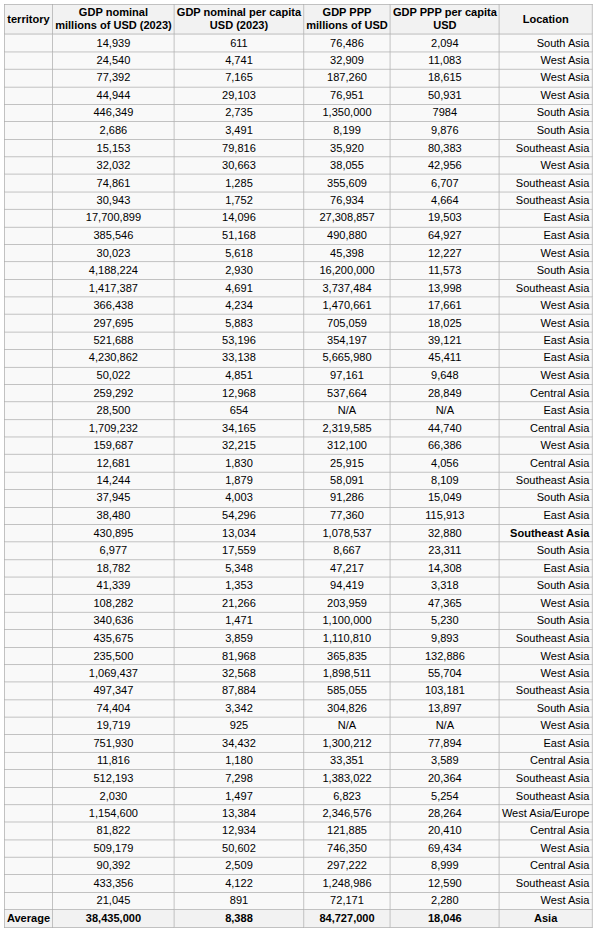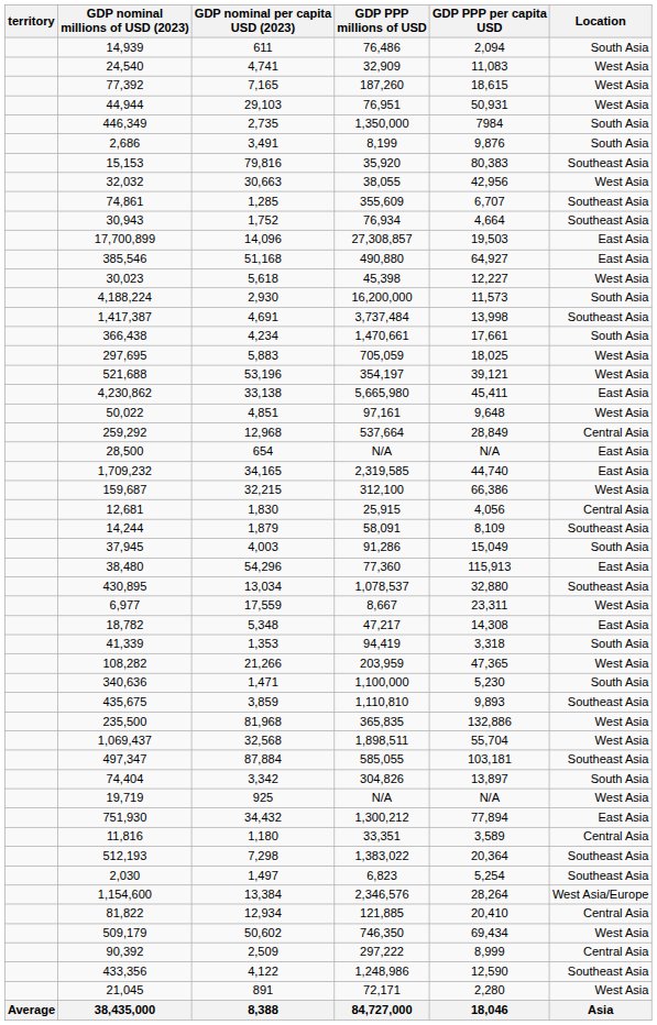366,438 | Location: West Asia -> South Asia
521,688 | Location: East Asia -> West Asia
1,709,232 | Location: Central Asia -> East Asia
430,895 | Location: bold -> normal
6,977 | Location: South Asia -> West Asia
